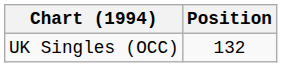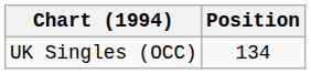UK Singles (OCC) | Position: 132 -> 134
